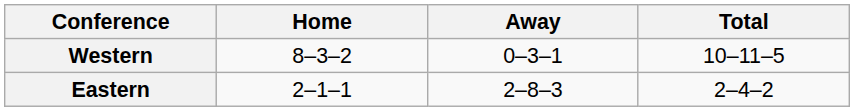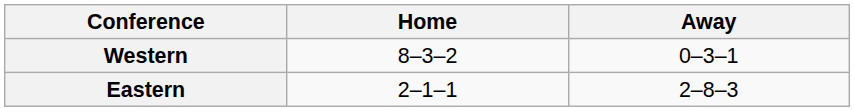- column: Total | 10–11–5 | 2–4–2
